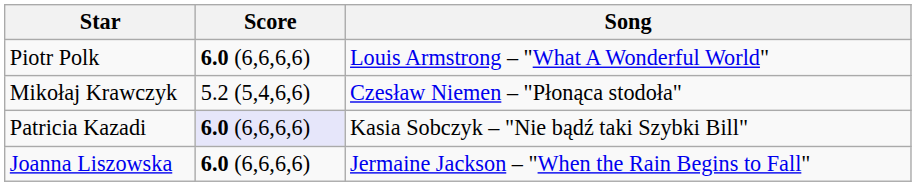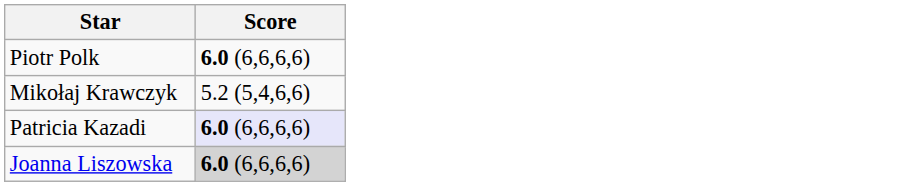- column: Song | Louis Armstrong – "What A Wonderful World" | Czesław Niemen – "Płonąca stodoła" | Kasia Sobczyk – "Nie bądź taki Szybki Bill" | Jermaine Jackson – "When the Rain Begins to Fall"
Joanna Liszowska | Score: no background -> lightgrey background
